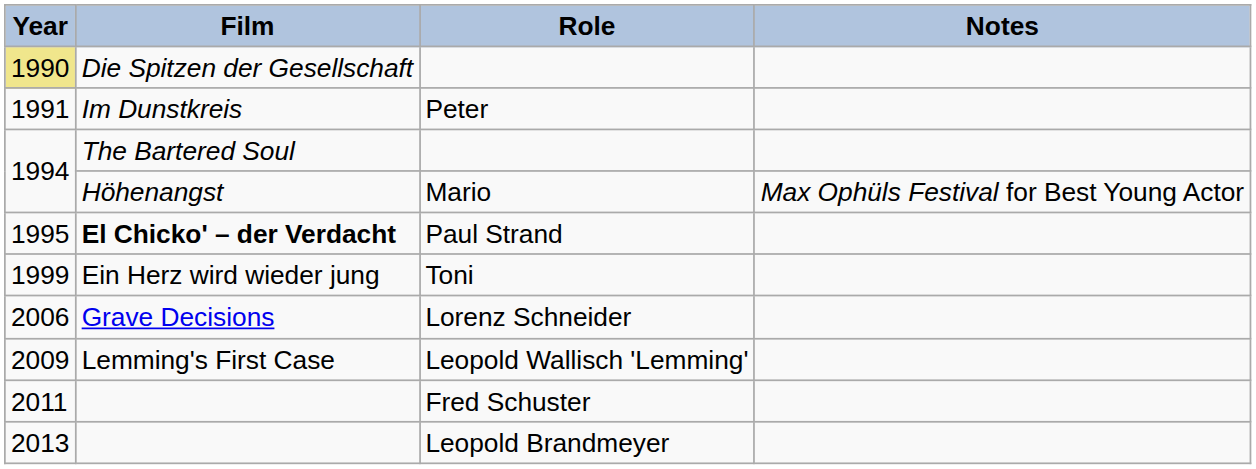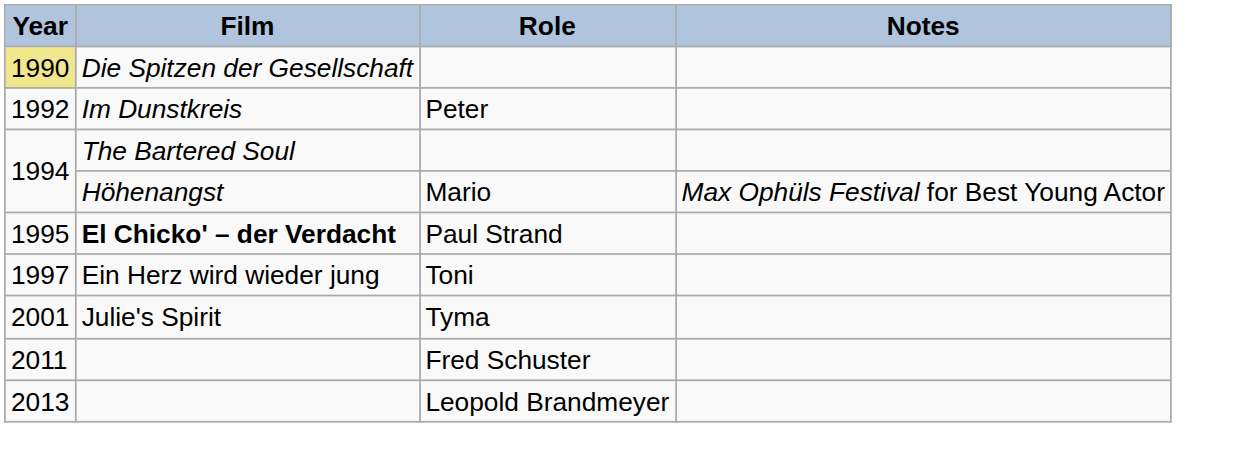Im Dunstkreis | Year: 1991 -> 1992
Ein Herz wird wieder jung | Year: 1999 -> 1997
+ row: 2001 | Julie's Spirit | Tyma
- row: 2006 | Grave Decisions | Lorenz Schneider
- row: 2009 | Lemming's First Case | Leopold Wallisch 'Lemming'
